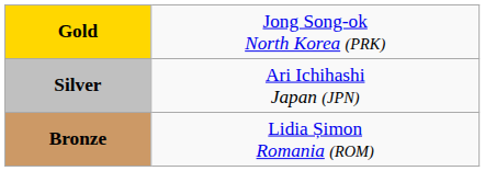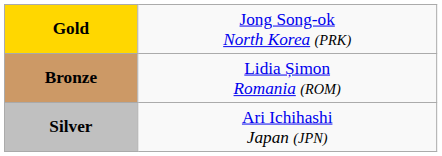rows swapped: Silver <-> Bronze
